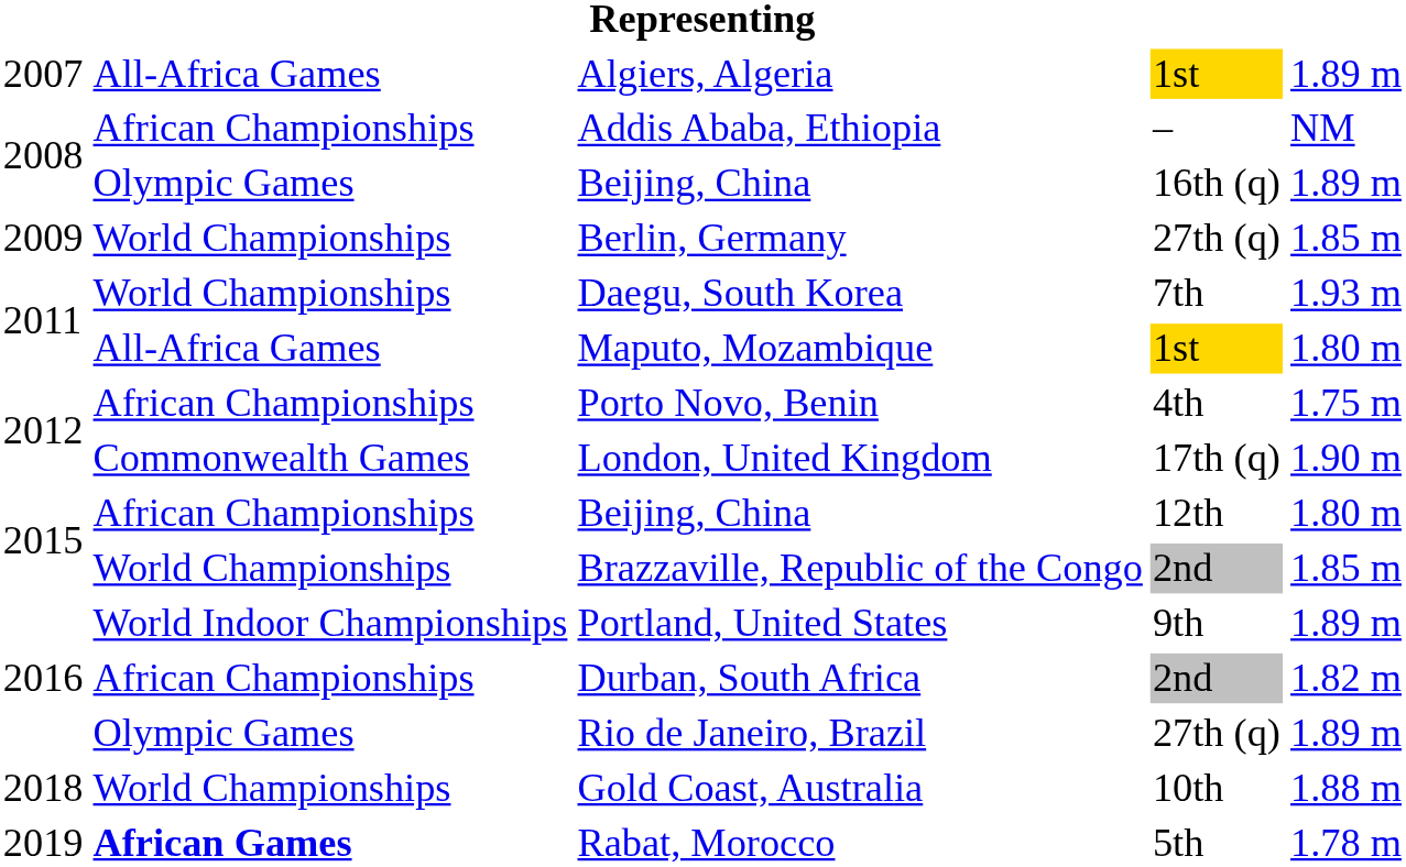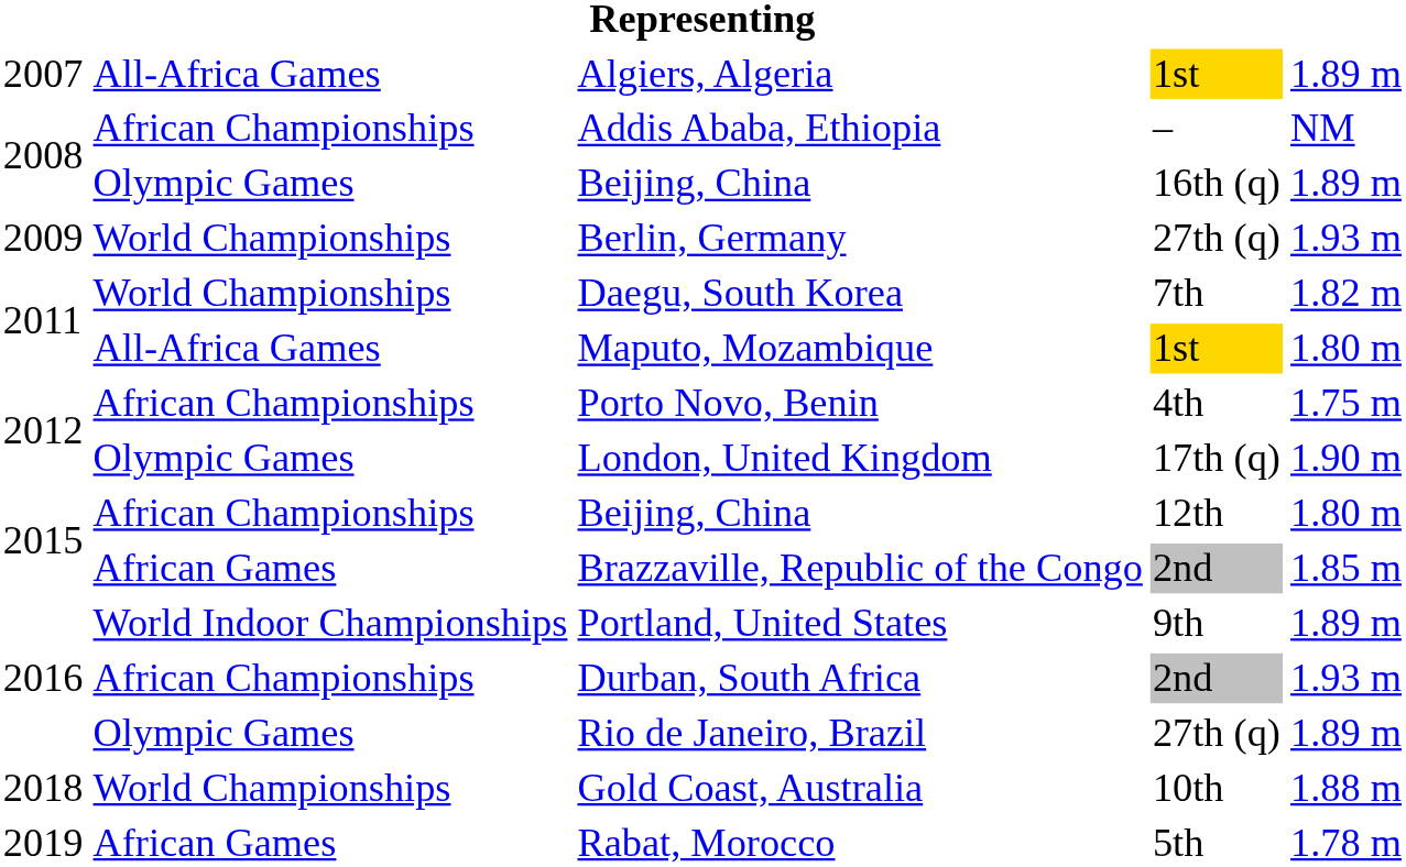Berlin, Germany | column 5: 1.85 m -> 1.93 m
Daegu, South Korea | column 5: 1.93 m -> 1.82 m
London, United Kingdom | column 2: Commonwealth Games -> Olympic Games
Brazzaville, Republic of the Congo | column 2: World Championships -> African Games
Durban, South Africa | column 5: 1.82 m -> 1.93 m
Rabat, Morocco | column 2: bold -> normal
